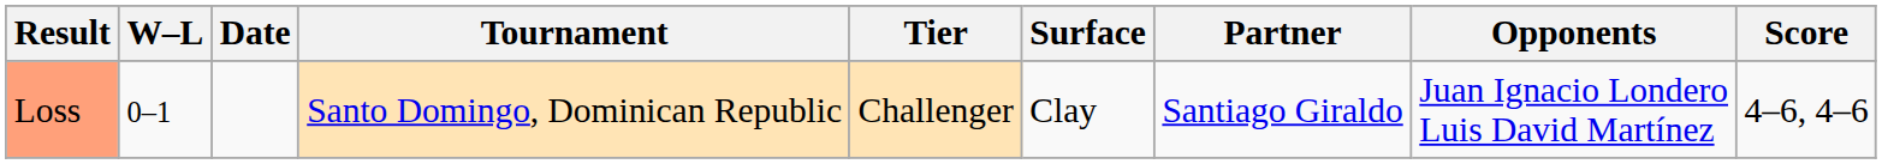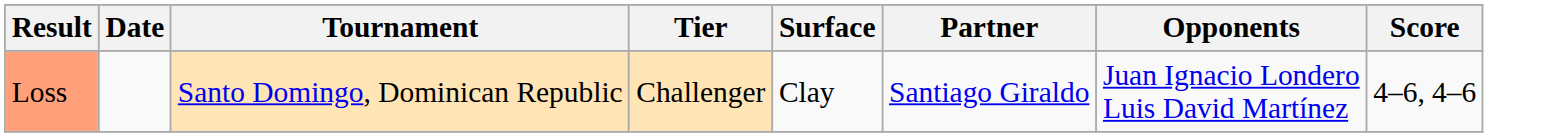- column: W–L | 0–1
